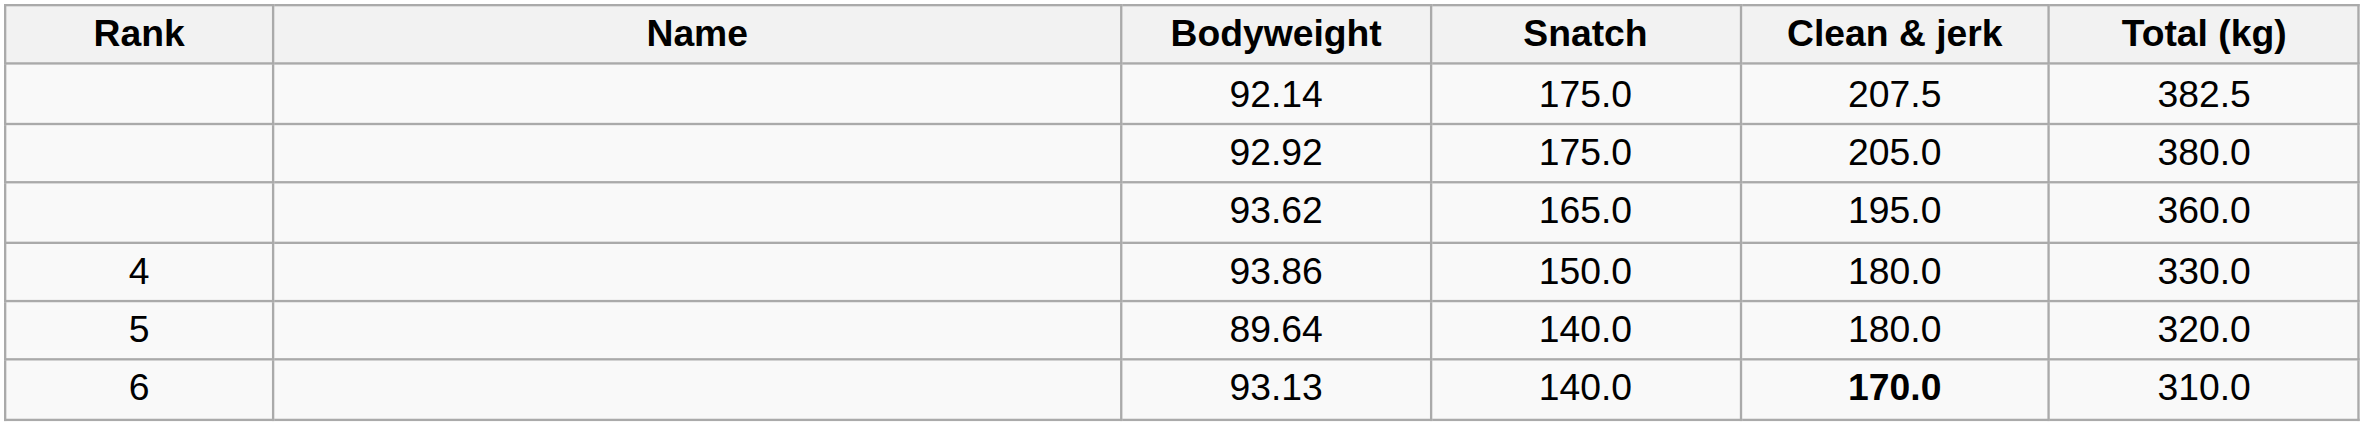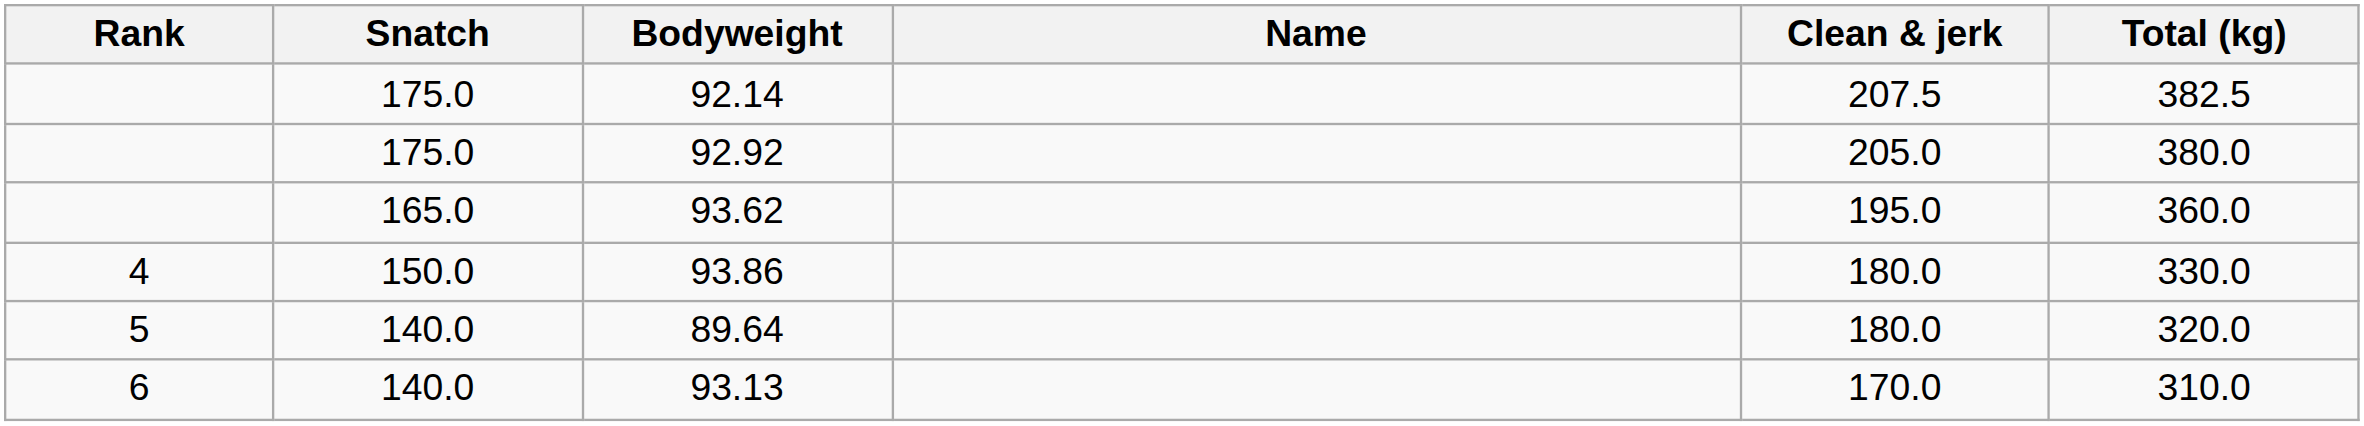columns swapped: Name <-> Snatch
93.13 | Clean & jerk: bold -> normal
